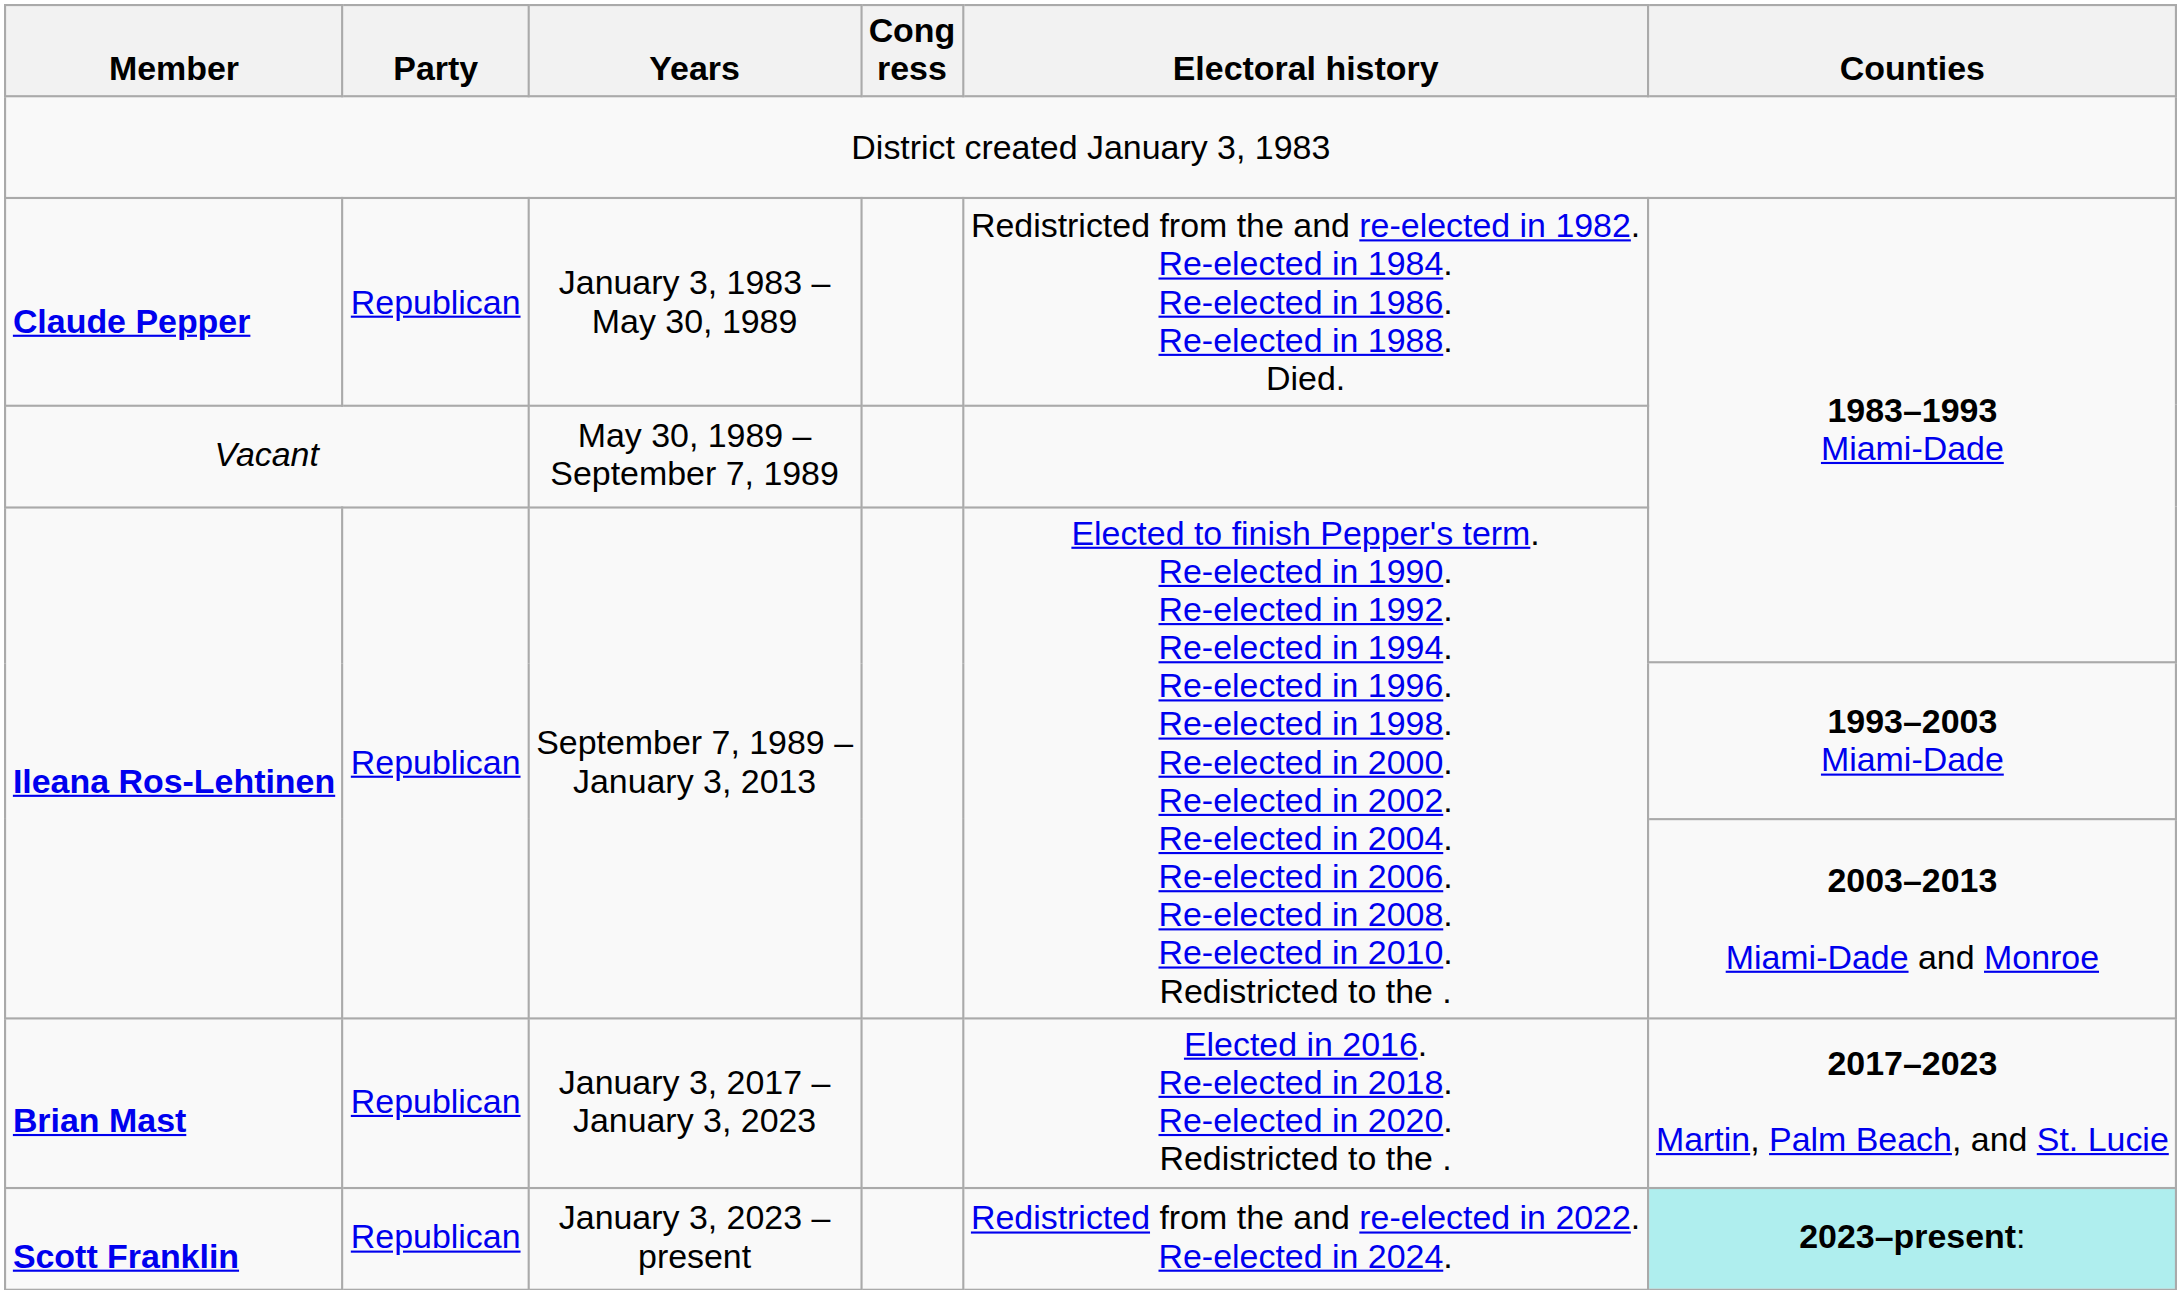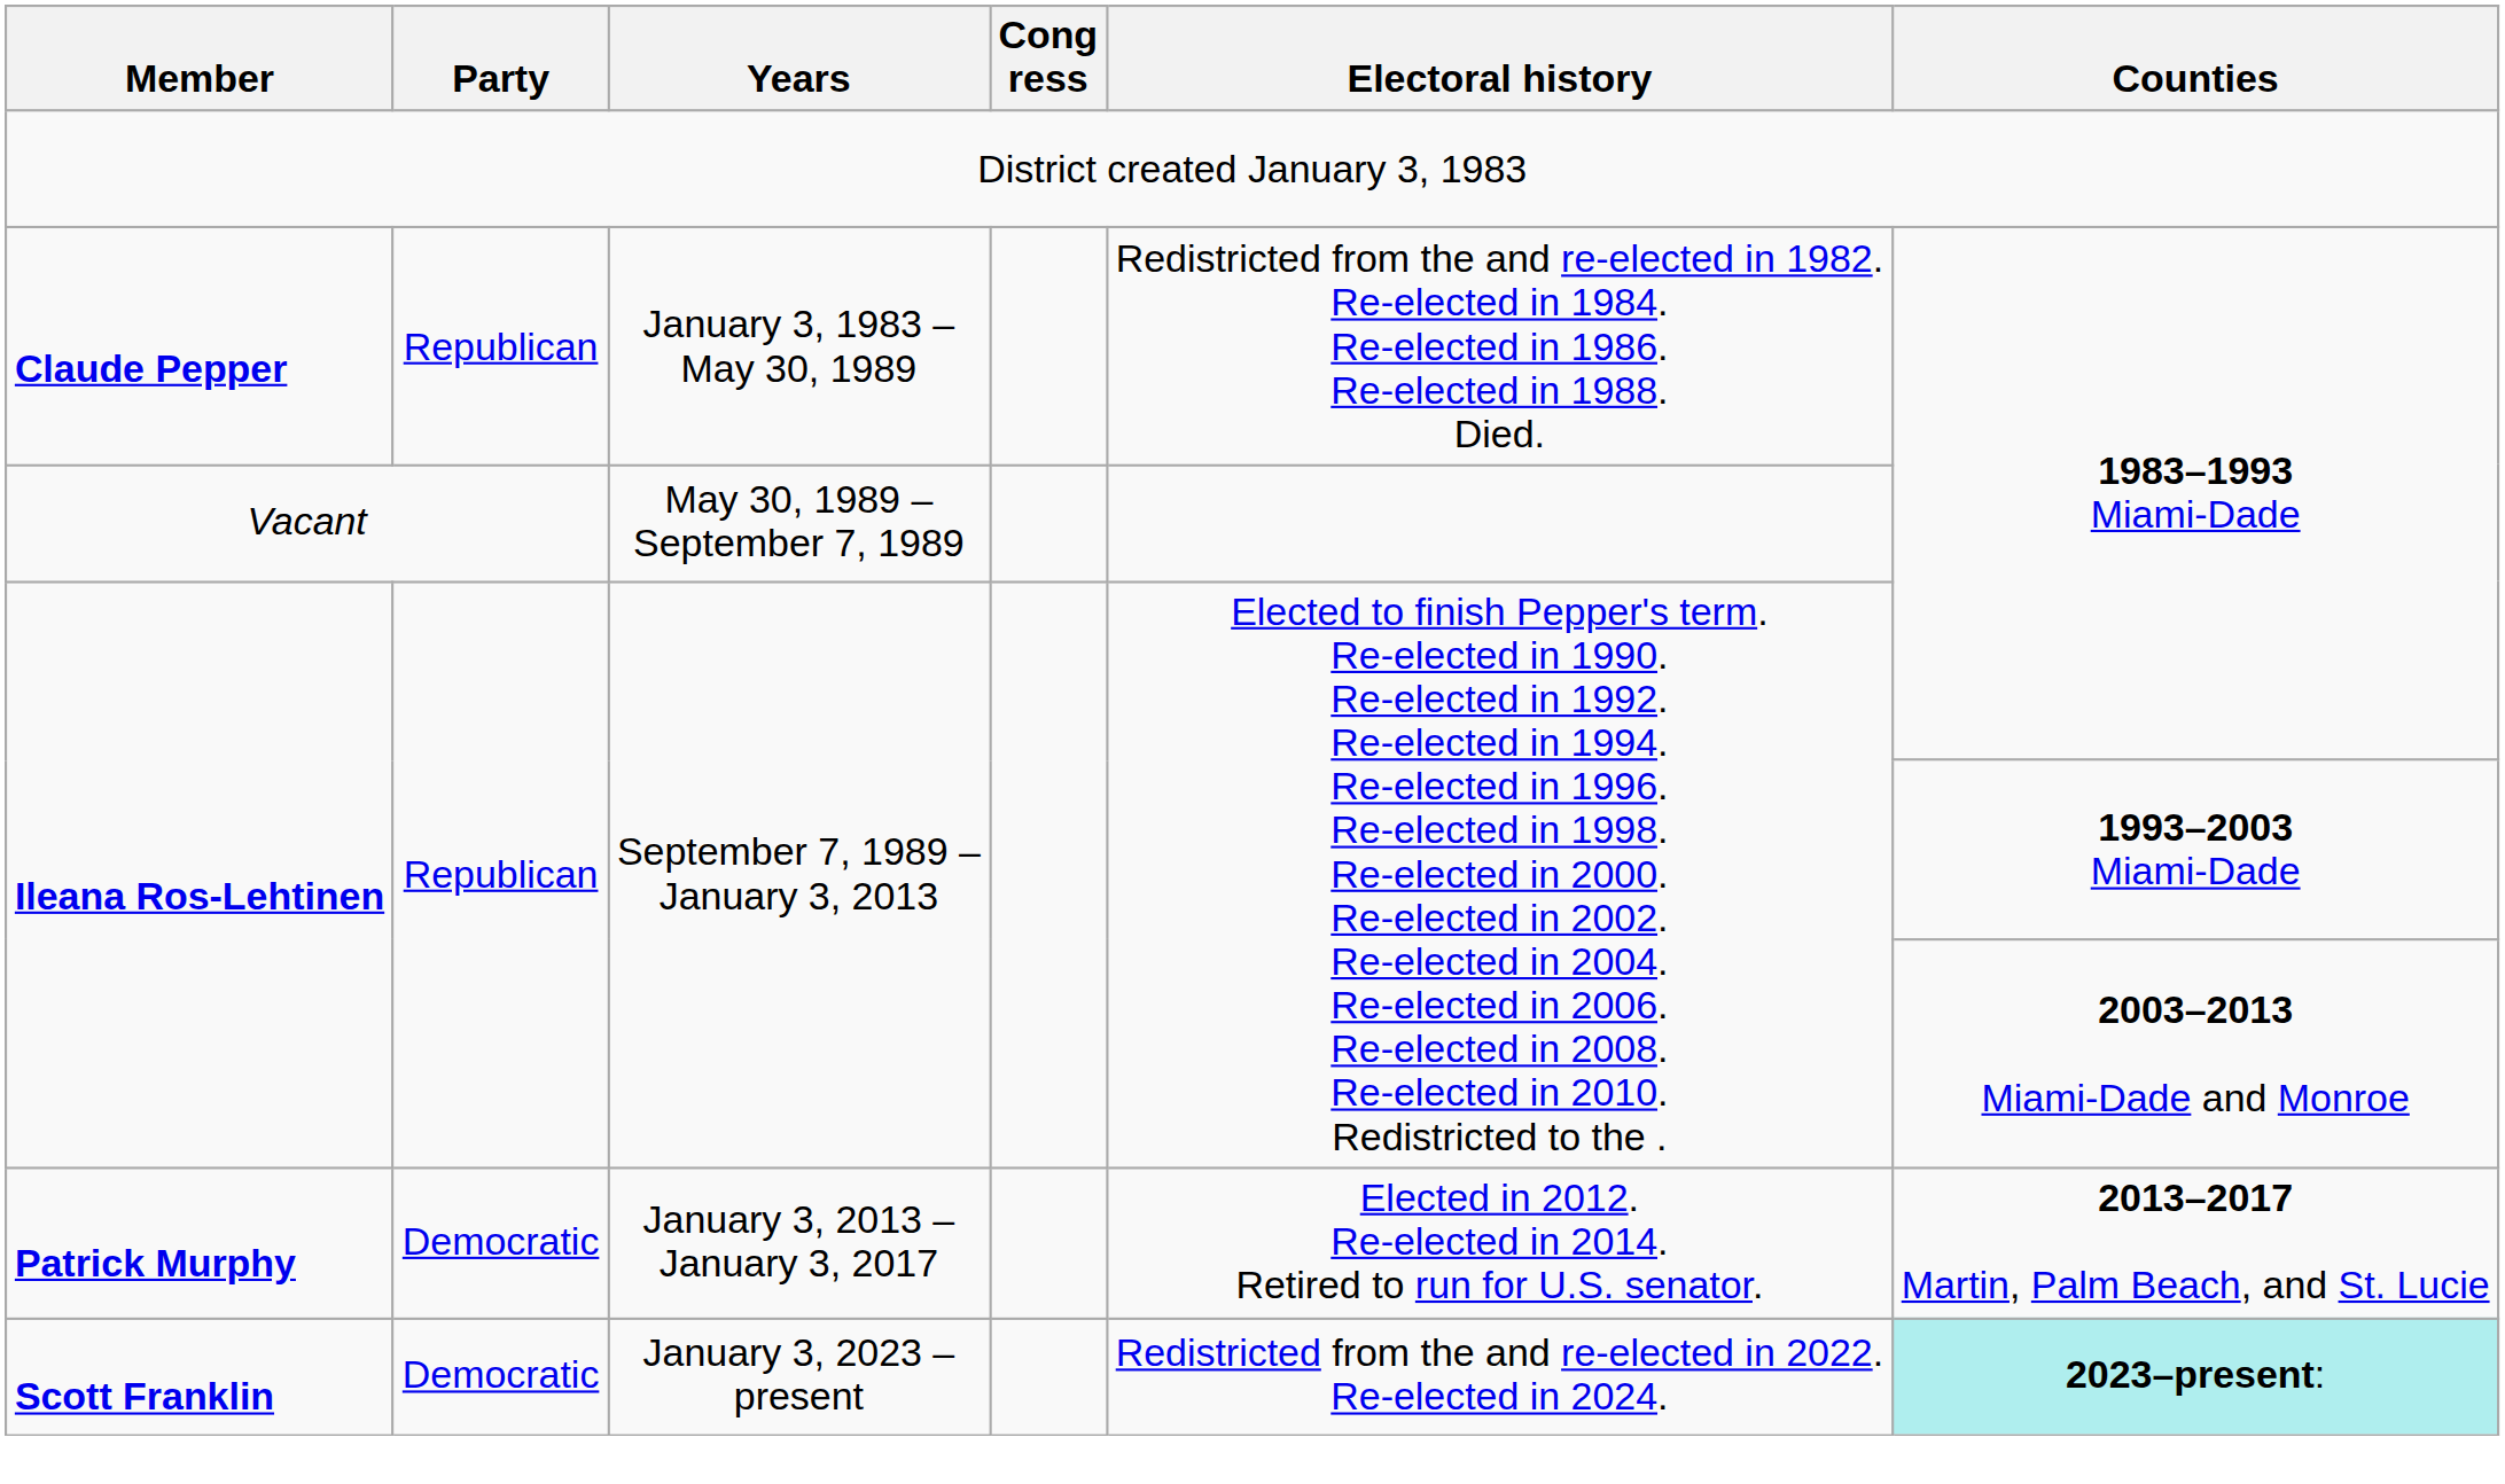+ row: Patrick Murphy | Democratic | January 3, 2013 – January 3, 2017 | Elected in 2012. Re-elected in 2014. Retired to run for U.S. senator. | 2013–2017 Martin, Palm Beach, and St. Lucie
- row: Brian Mast | Republican | January 3, 2017 – January 3, 2023 | Elected in 2016. Re-elected in 2018. Re-elected in 2020. Redistricted to the . | 2017–2023 Martin, Palm Beach, and St. Lucie
Scott Franklin | Party: Republican -> Democratic
